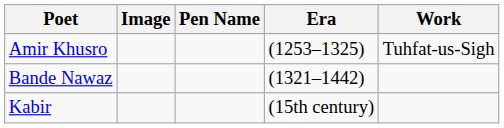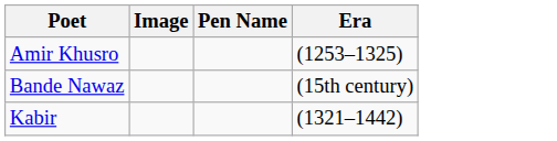- column: Work | Tuhfat-us-Sigh
Bande Nawaz | Era: (1321–1442) -> (15th century)
Kabir | Era: (15th century) -> (1321–1442)
